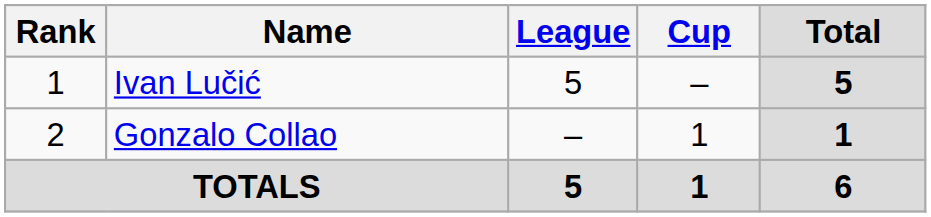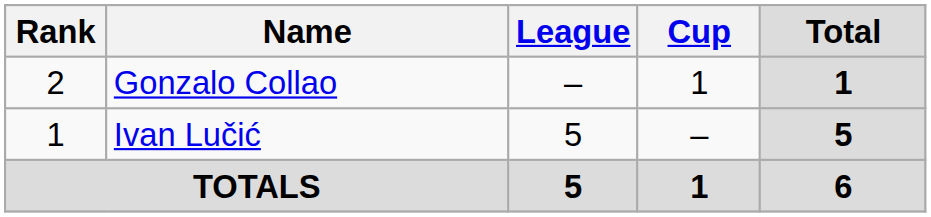rows swapped: Ivan Lučić <-> Gonzalo Collao
